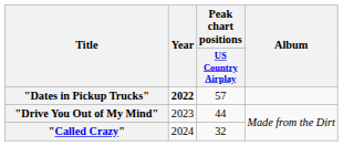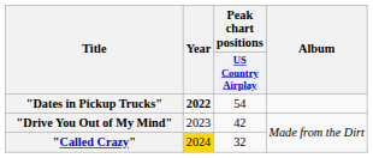"Dates in Pickup Trucks" | Peak chart positions / US Country Airplay: 57 -> 54
"Drive You Out of My Mind" | Peak chart positions / US Country Airplay: 44 -> 42
"Called Crazy" | Year: no background -> gold background
